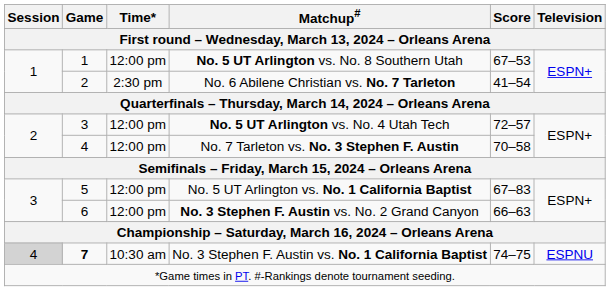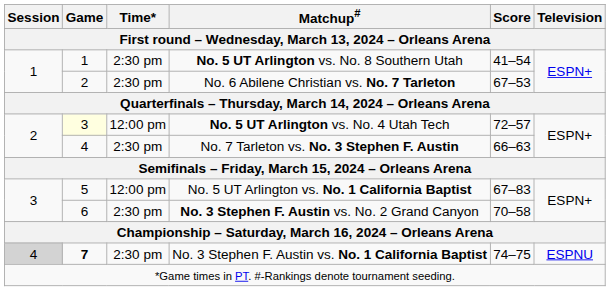No. 5 UT Arlington vs. No. 8 Southern Utah | Time*: 12:00 pm -> 2:30 pm
No. 5 UT Arlington vs. No. 8 Southern Utah | Score: 67–53 -> 41–54
No. 6 Abilene Christian vs. No. 7 Tarleton | Score: 41–54 -> 67–53
No. 5 UT Arlington vs. No. 4 Utah Tech | Game: no background -> lightyellow background
No. 7 Tarleton vs. No. 3 Stephen F. Austin | Time*: 12:00 pm -> 2:30 pm
No. 7 Tarleton vs. No. 3 Stephen F. Austin | Score: 70–58 -> 66–63
No. 3 Stephen F. Austin vs. No. 2 Grand Canyon | Time*: 12:00 pm -> 2:30 pm
No. 3 Stephen F. Austin vs. No. 2 Grand Canyon | Score: 66–63 -> 70–58
No. 3 Stephen F. Austin vs. No. 1 California Baptist | Time*: 10:30 am -> 2:30 pm
